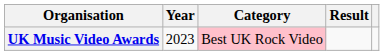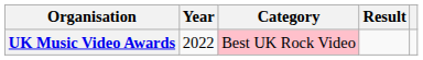UK Music Video Awards | Year: 2023 -> 2022
